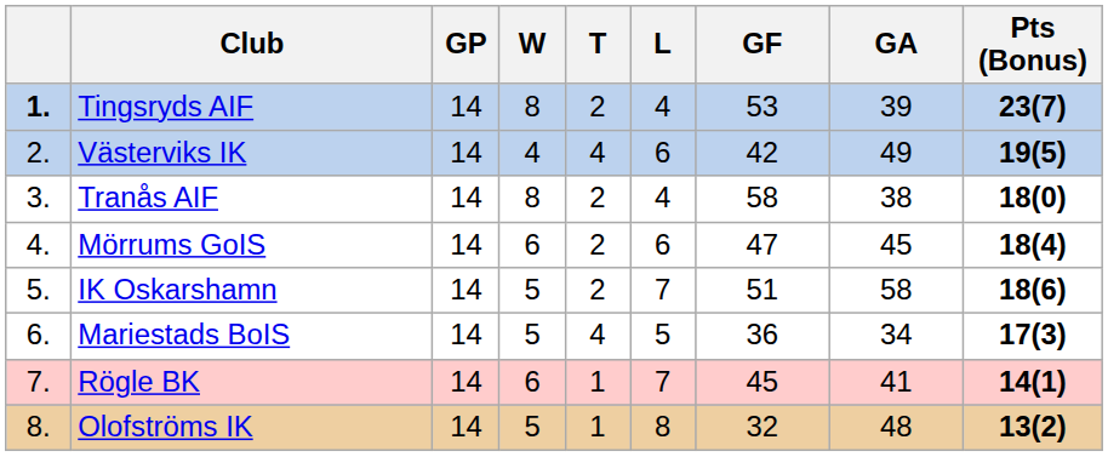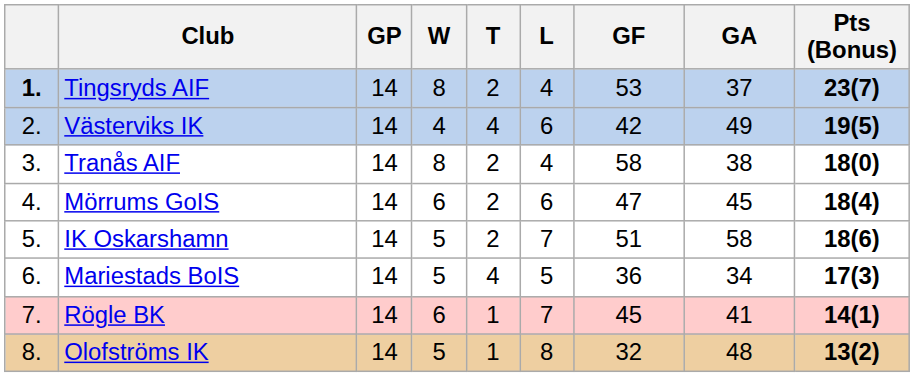Tingsryds AIF | GA: 39 -> 37
